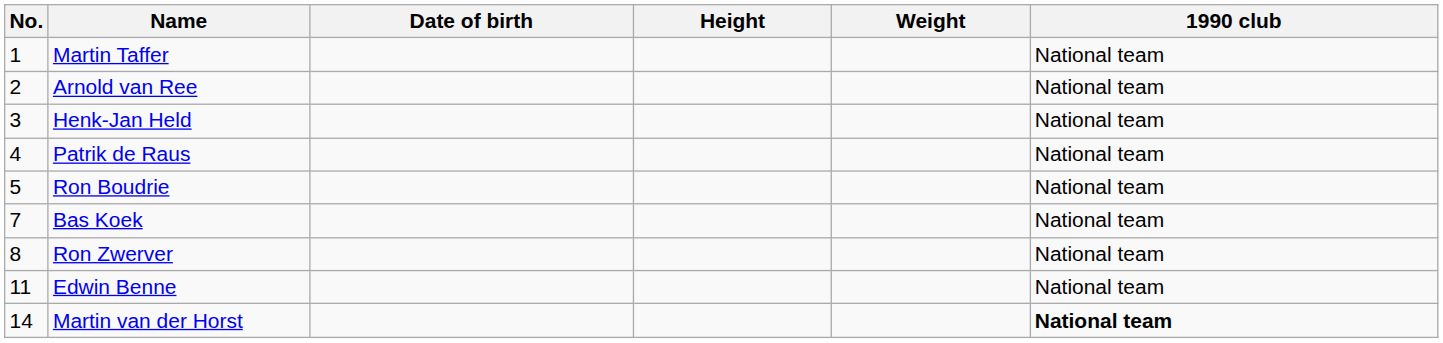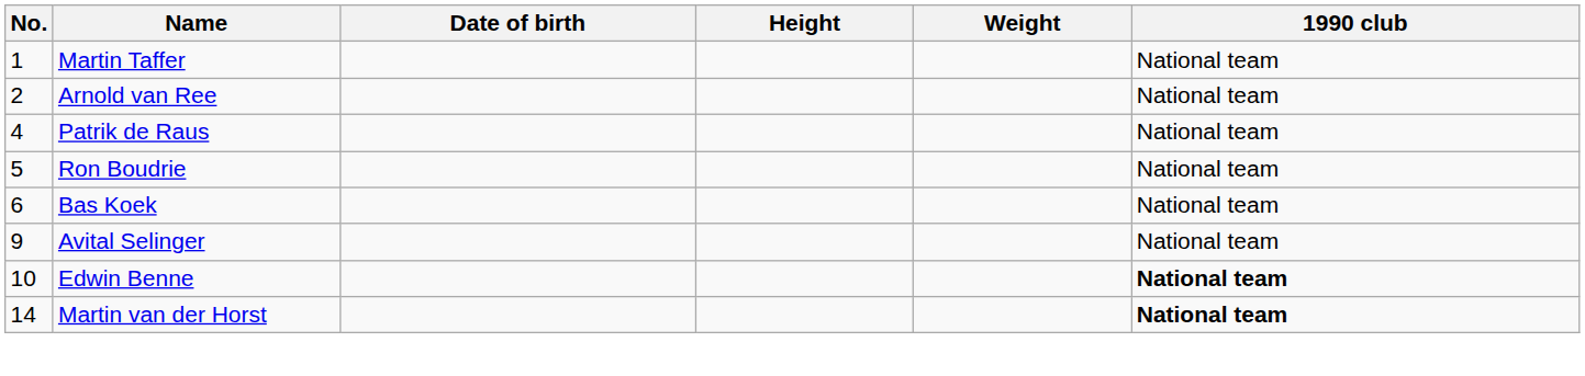- row: 3 | Henk-Jan Held | National team
Bas Koek | No.: 7 -> 6
- row: 8 | Ron Zwerver | National team
+ row: 9 | Avital Selinger | National team
Edwin Benne | No.: 11 -> 10
Edwin Benne | 1990 club: normal -> bold
